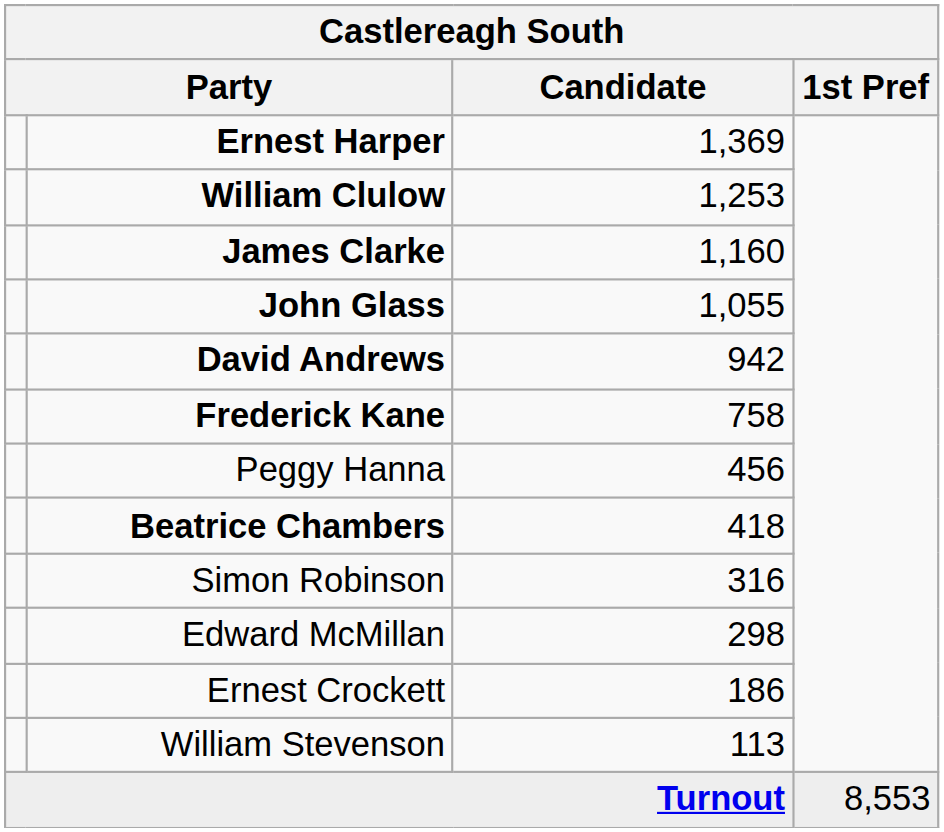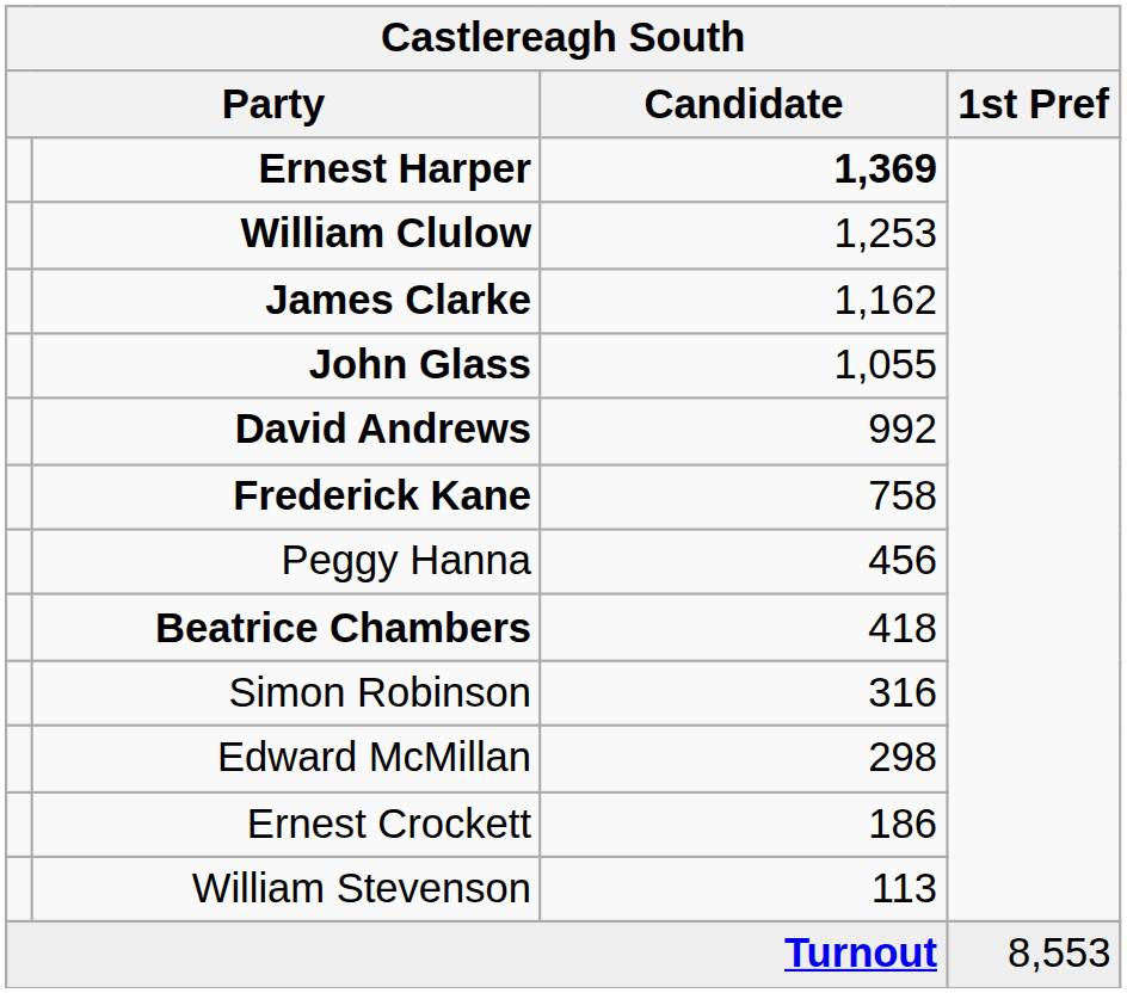Ernest Harper | Candidate: normal -> bold
James Clarke | Candidate: 1,160 -> 1,162
David Andrews | Candidate: 942 -> 992
